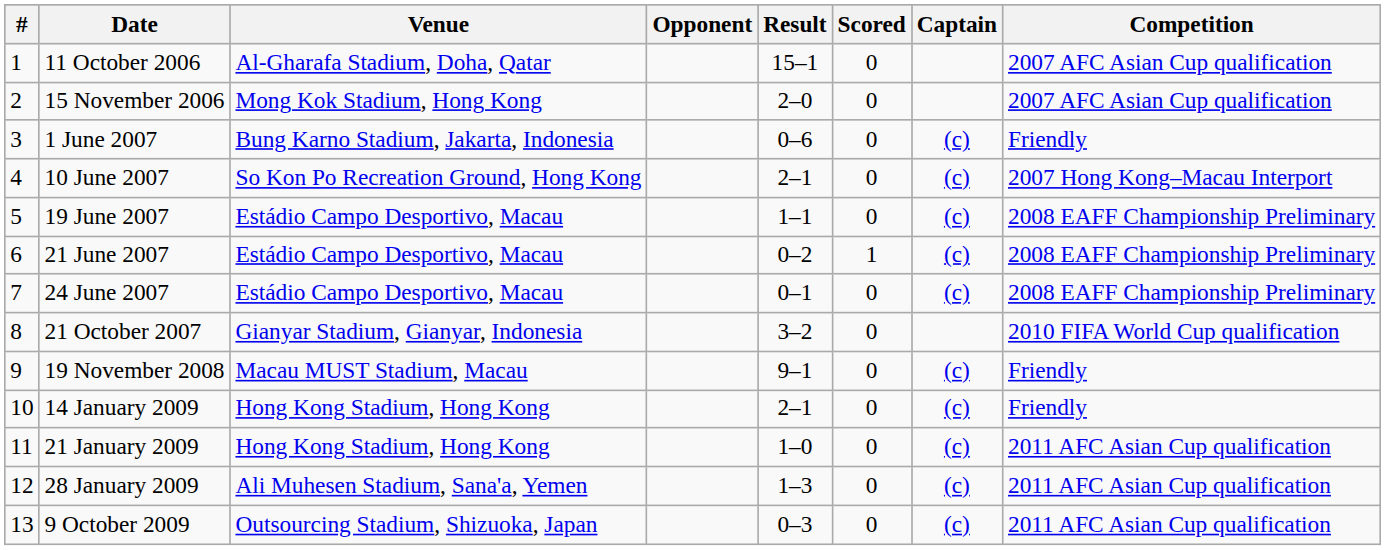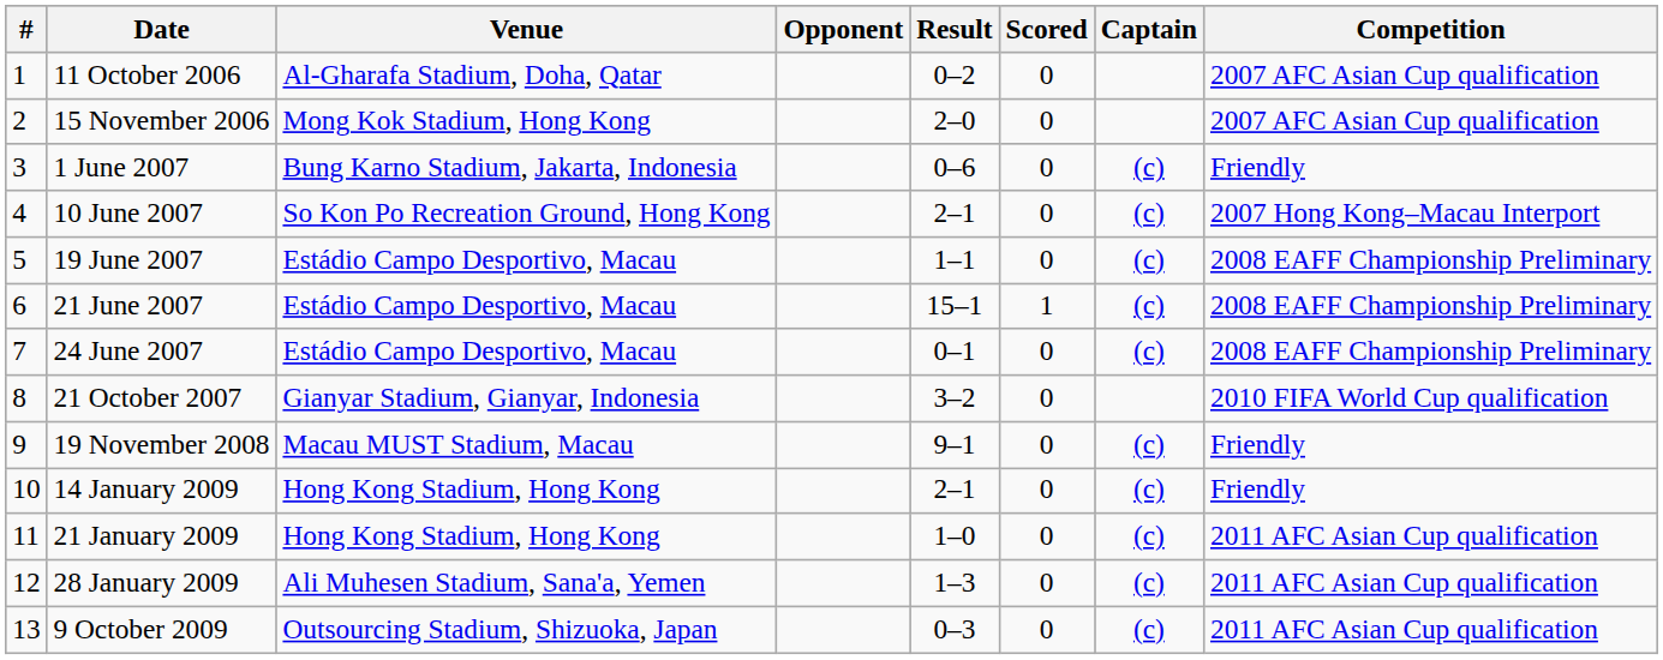11 October 2006 | Result: 15–1 -> 0–2
21 June 2007 | Result: 0–2 -> 15–1
